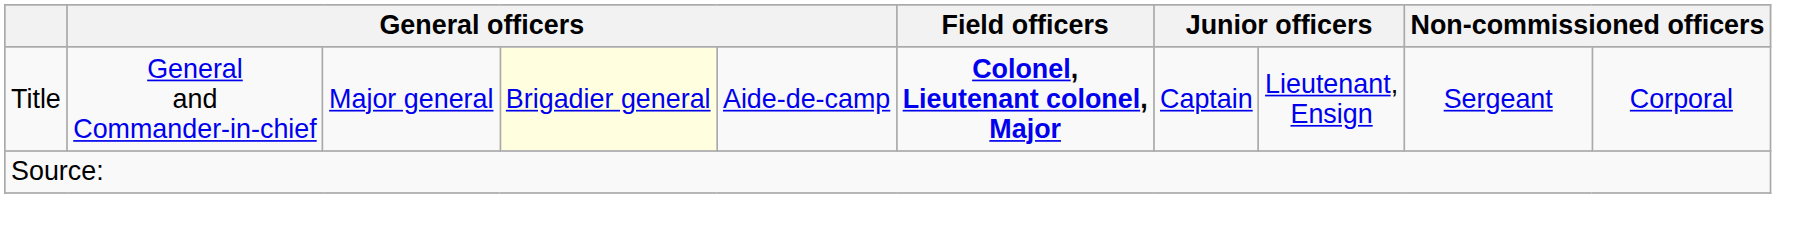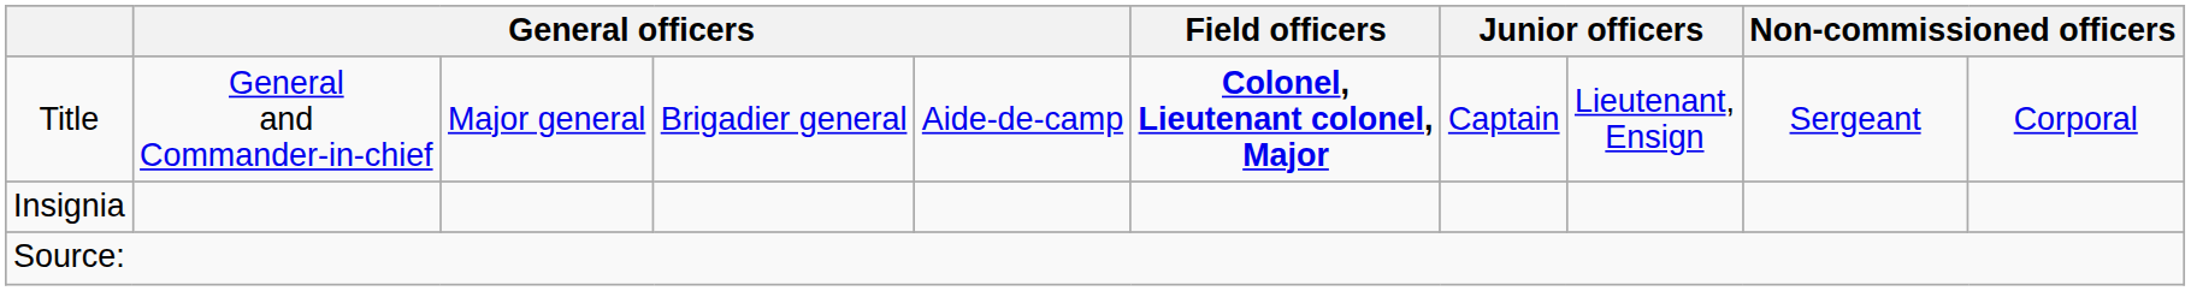Title | column 4: lightyellow background -> no background
+ row: Insignia
